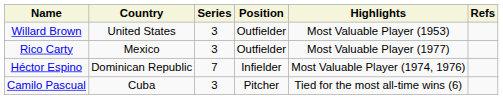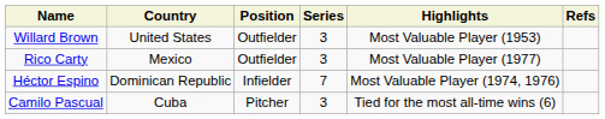columns swapped: Position <-> Series
